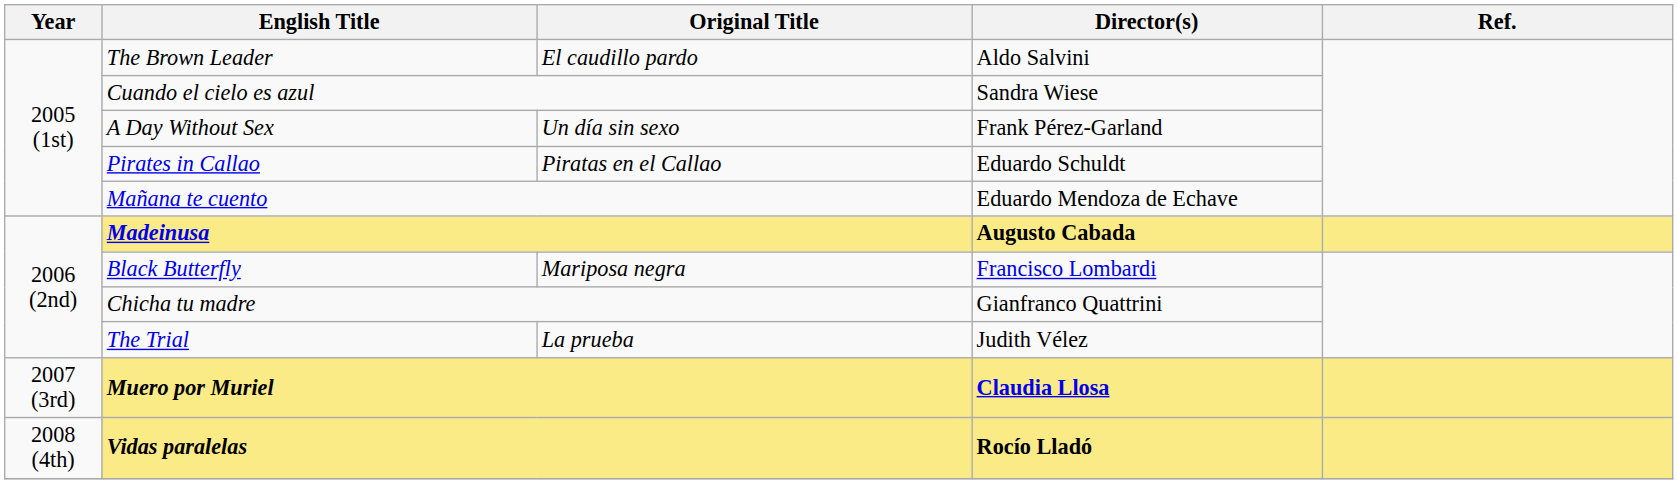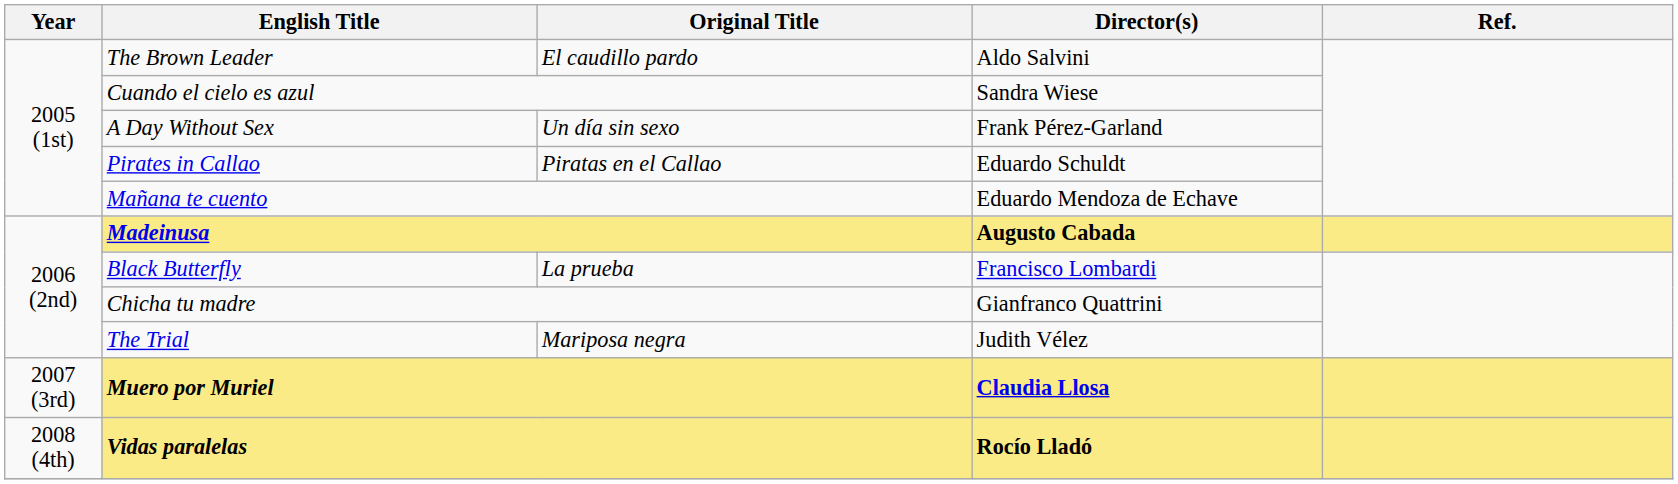Black Butterfly | Original Title: Mariposa negra -> La prueba
The Trial | Original Title: La prueba -> Mariposa negra
